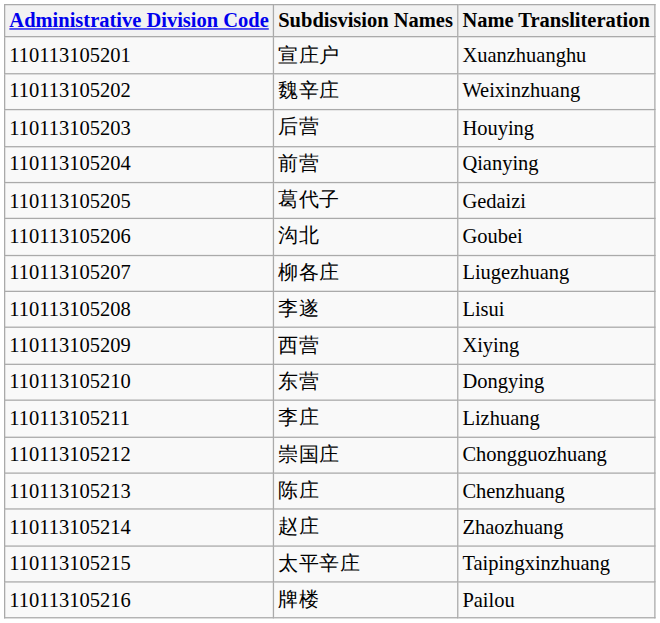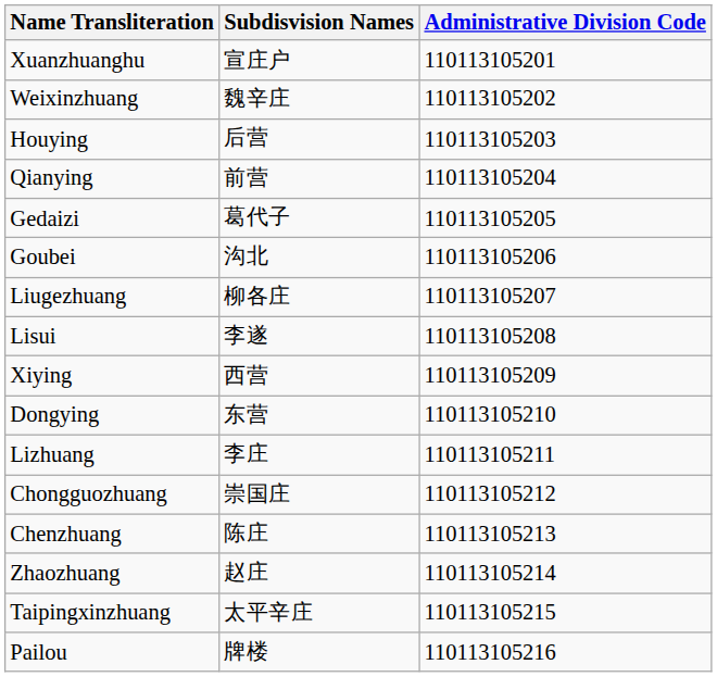columns swapped: Administrative Division Code <-> Name Transliteration
